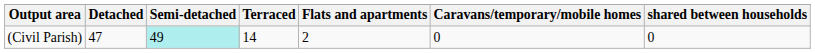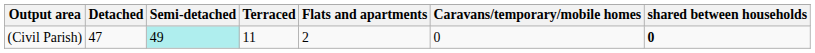(Civil Parish) | Terraced: 14 -> 11
(Civil Parish) | shared between households: normal -> bold
